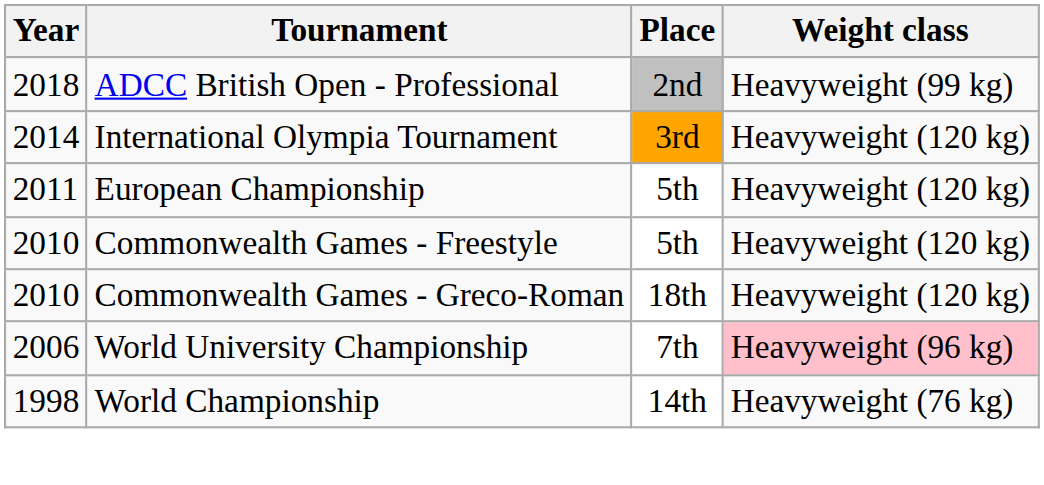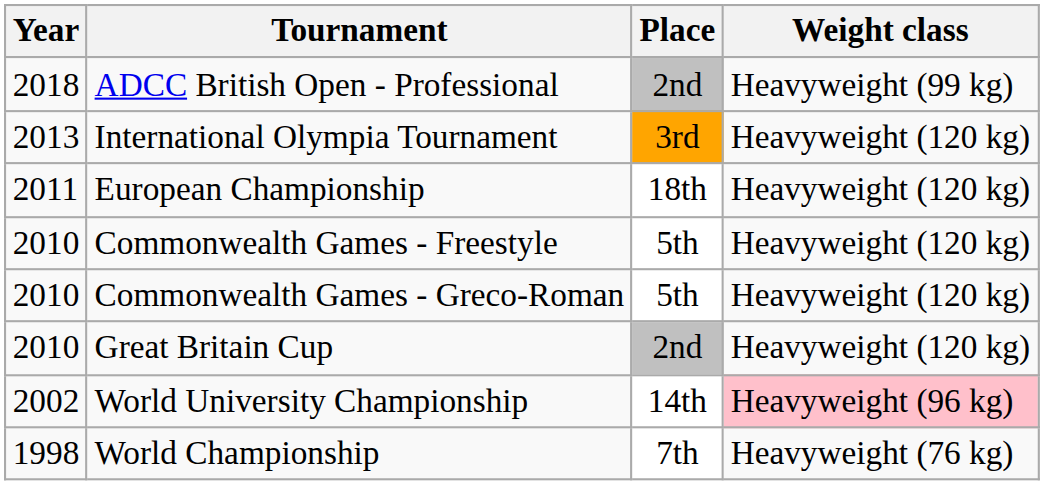International Olympia Tournament | Year: 2014 -> 2013
European Championship | Place: 5th -> 18th
Commonwealth Games - Greco-Roman | Place: 18th -> 5th
+ row: 2010 | Great Britain Cup | 2nd | Heavyweight (120 kg)
World University Championship | Year: 2006 -> 2002
World University Championship | Place: 7th -> 14th
World Championship | Place: 14th -> 7th
